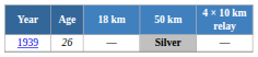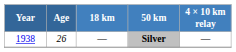Silver | Year: 1939 -> 1938
